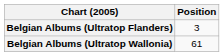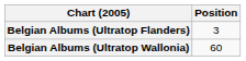Belgian Albums (Ultratop Wallonia) | Position: 61 -> 60
